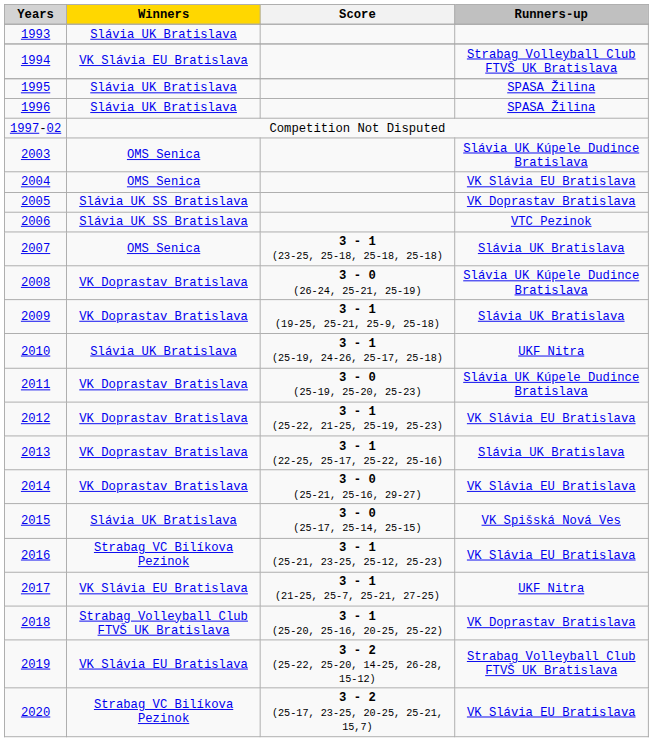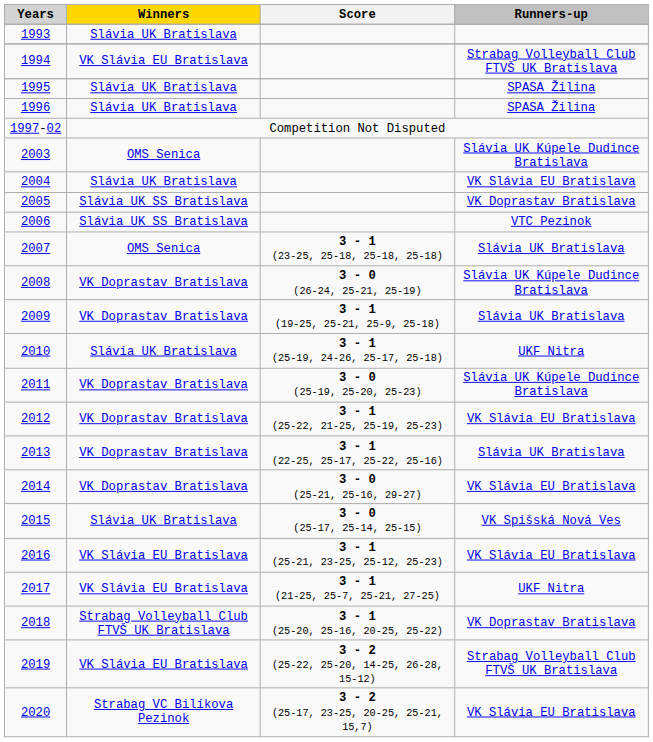2004 | Winners: OMS Senica -> Slávia UK Bratislava
2016 | Winners: Strabag VC Bilíkova Pezinok -> VK Slávia EU Bratislava
